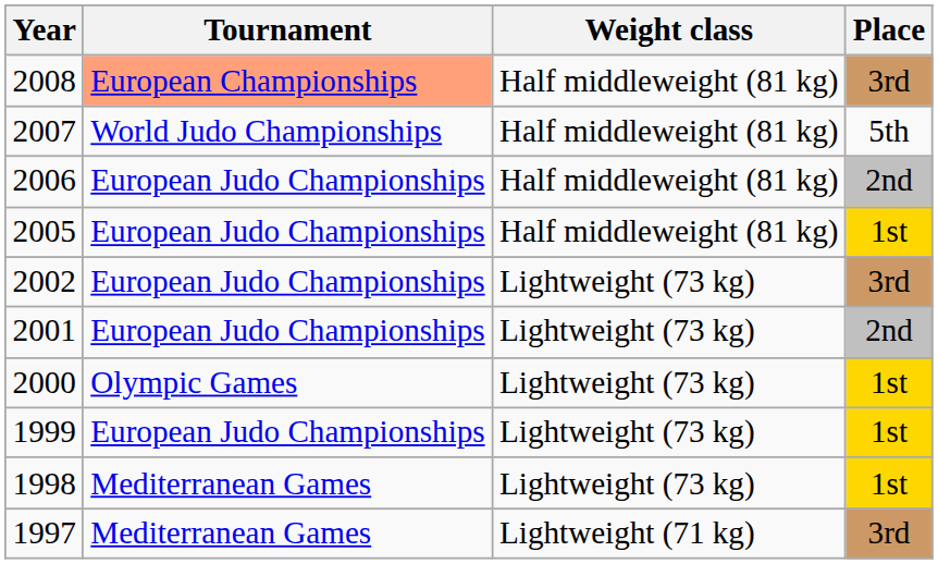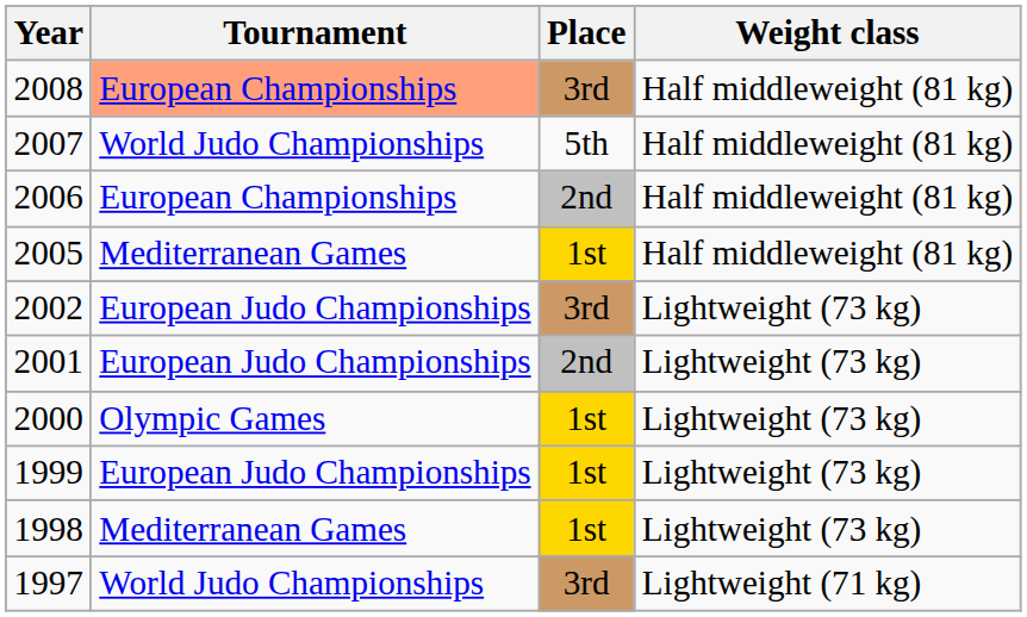columns swapped: Place <-> Weight class
2006 | Tournament: European Judo Championships -> European Championships
2005 | Tournament: European Judo Championships -> Mediterranean Games
1997 | Tournament: Mediterranean Games -> World Judo Championships
